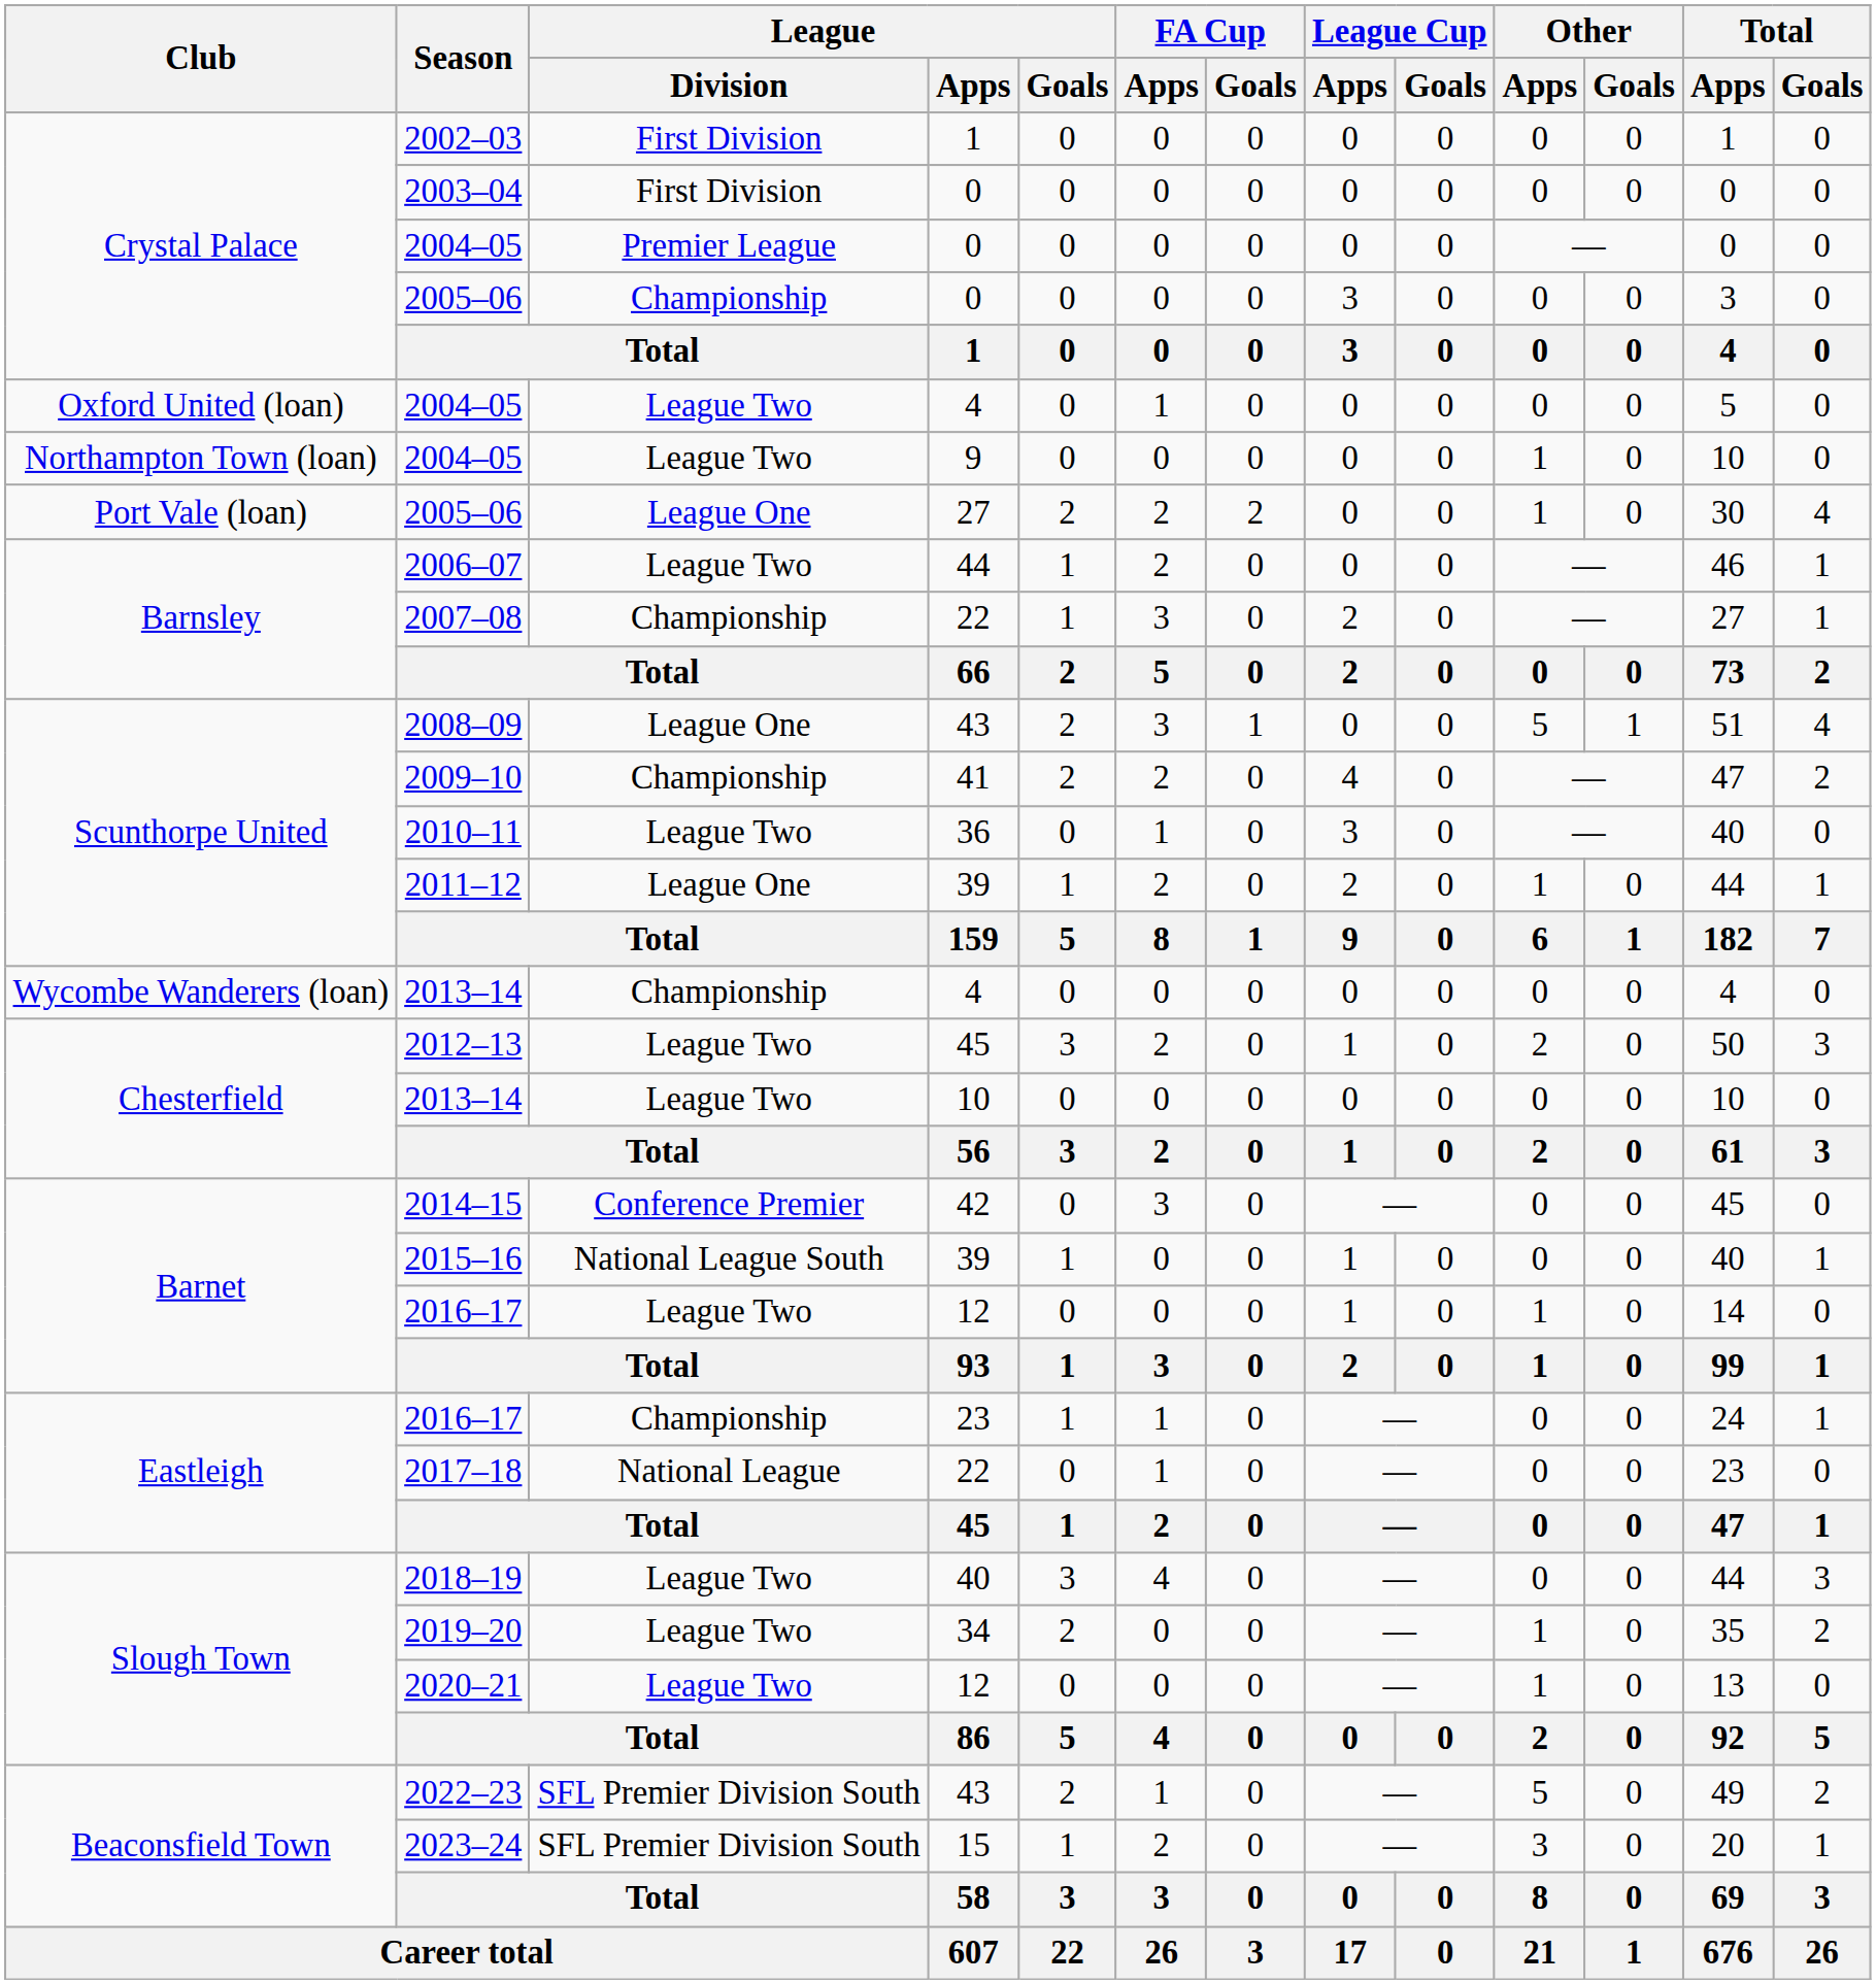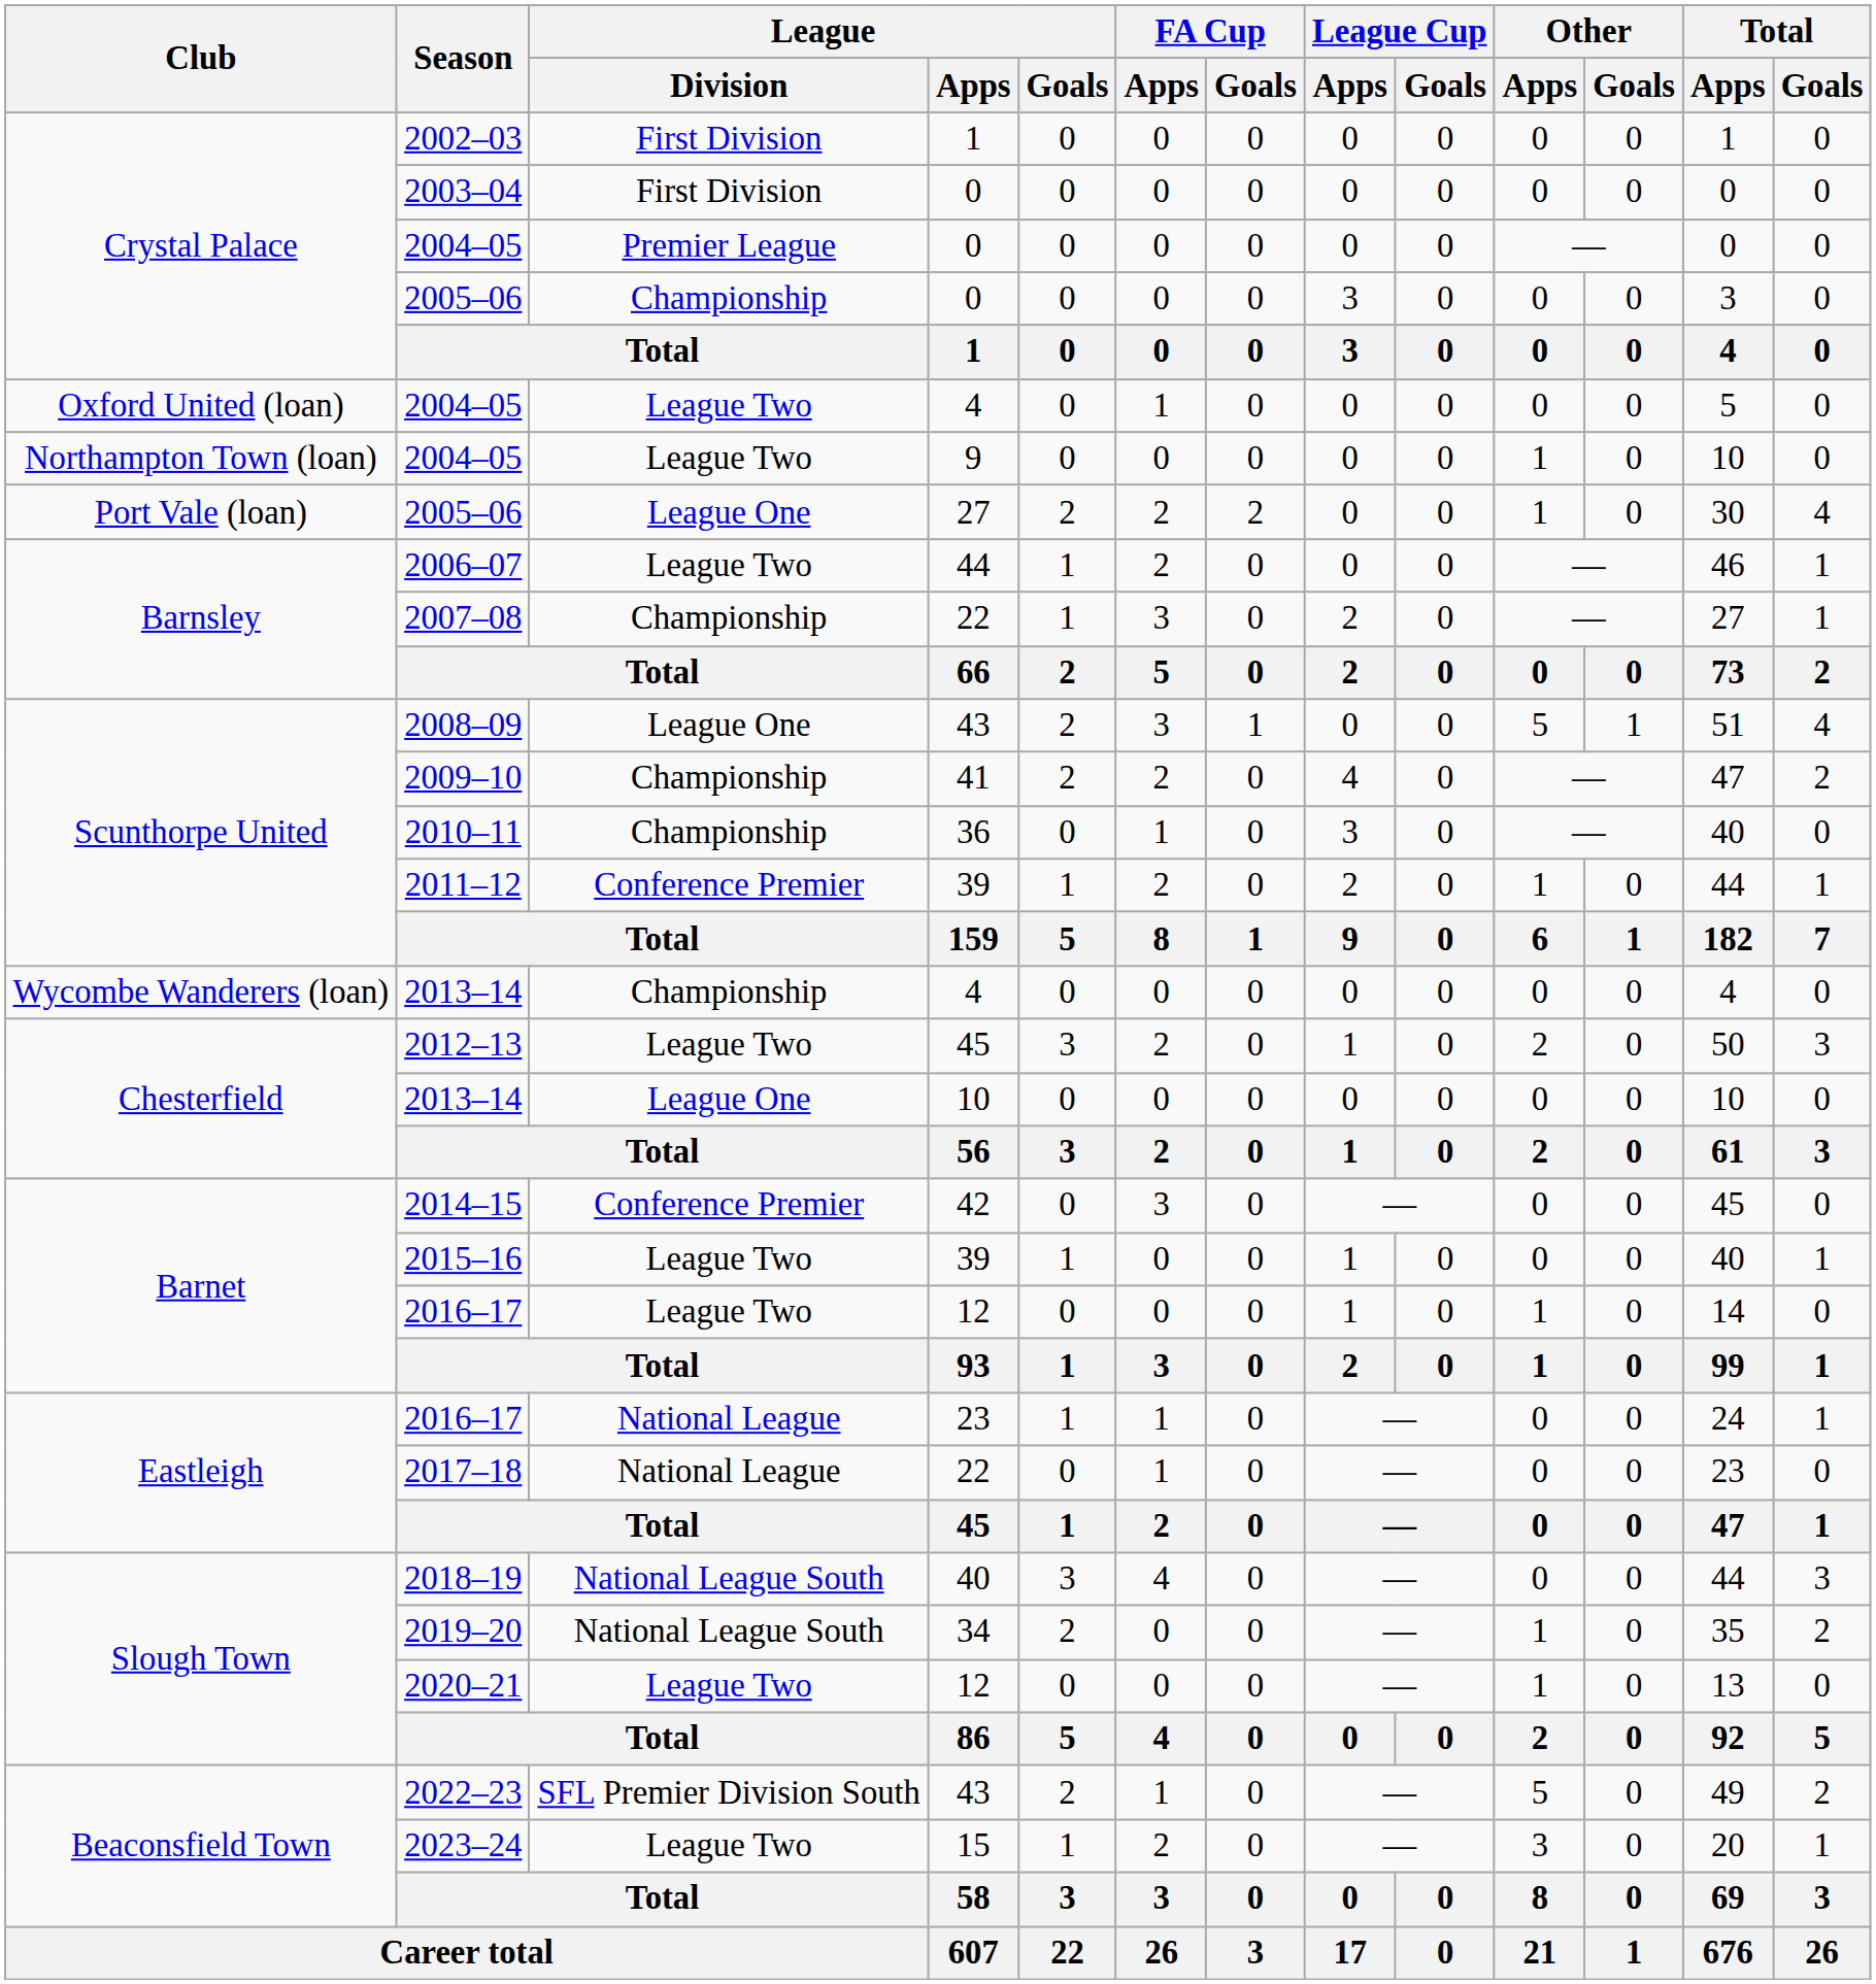2010–11 | League / Division: League Two -> Championship
2011–12 | League / Division: League One -> Conference Premier
2013–14 / 10 | League / Division: League Two -> League One
2015–16 | League / Division: National League South -> League Two
2016–17 / 23 | League / Division: Championship -> National League
2018–19 | League / Division: League Two -> National League South
2019–20 | League / Division: League Two -> National League South
2023–24 | League / Division: SFL Premier Division South -> League Two
